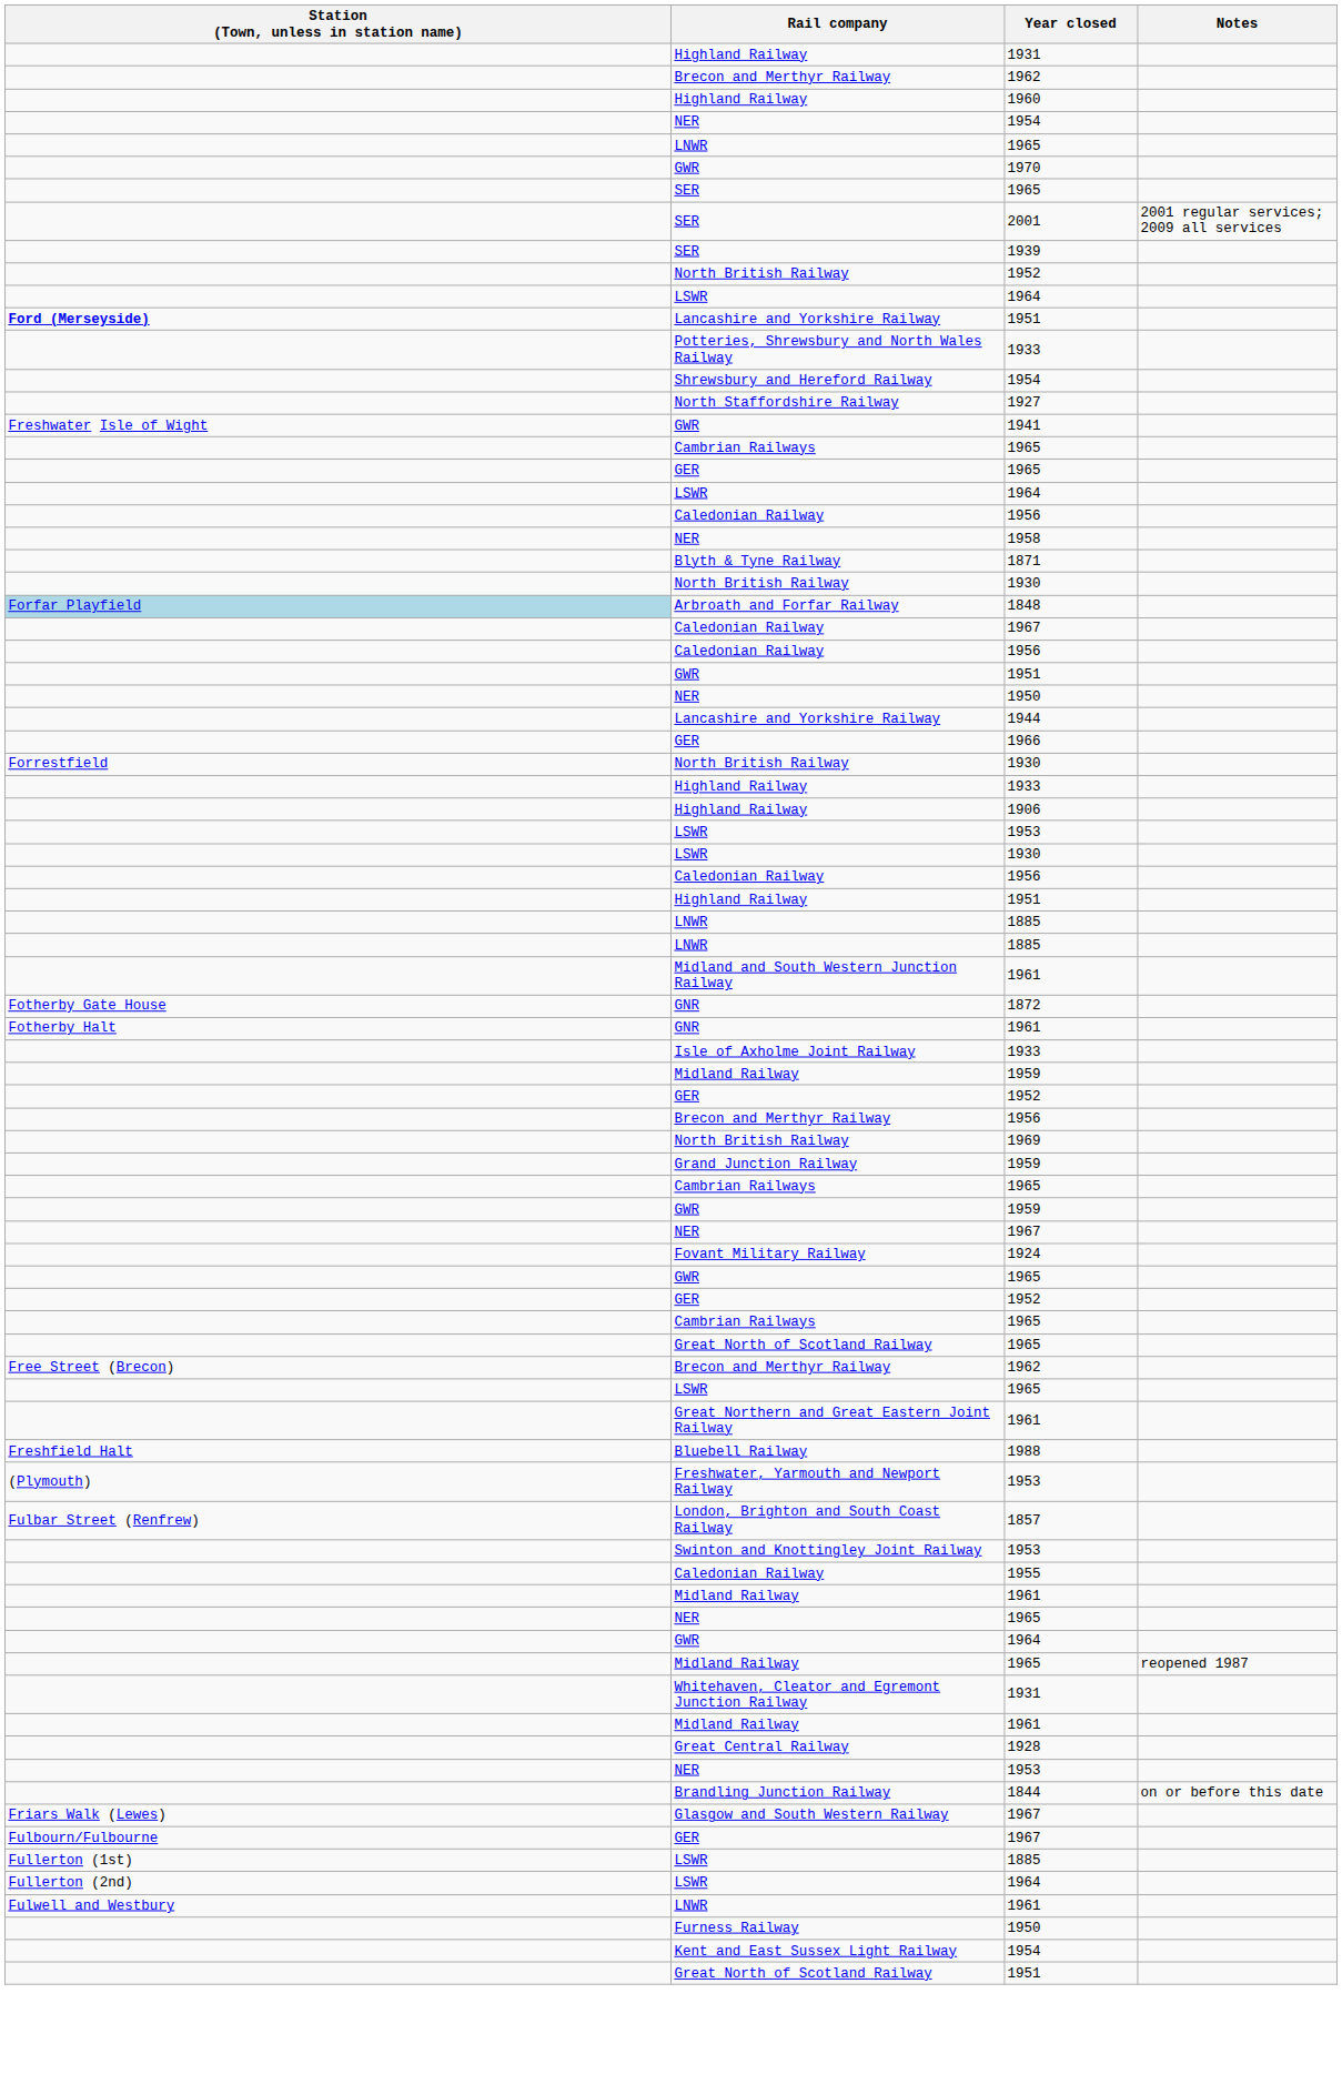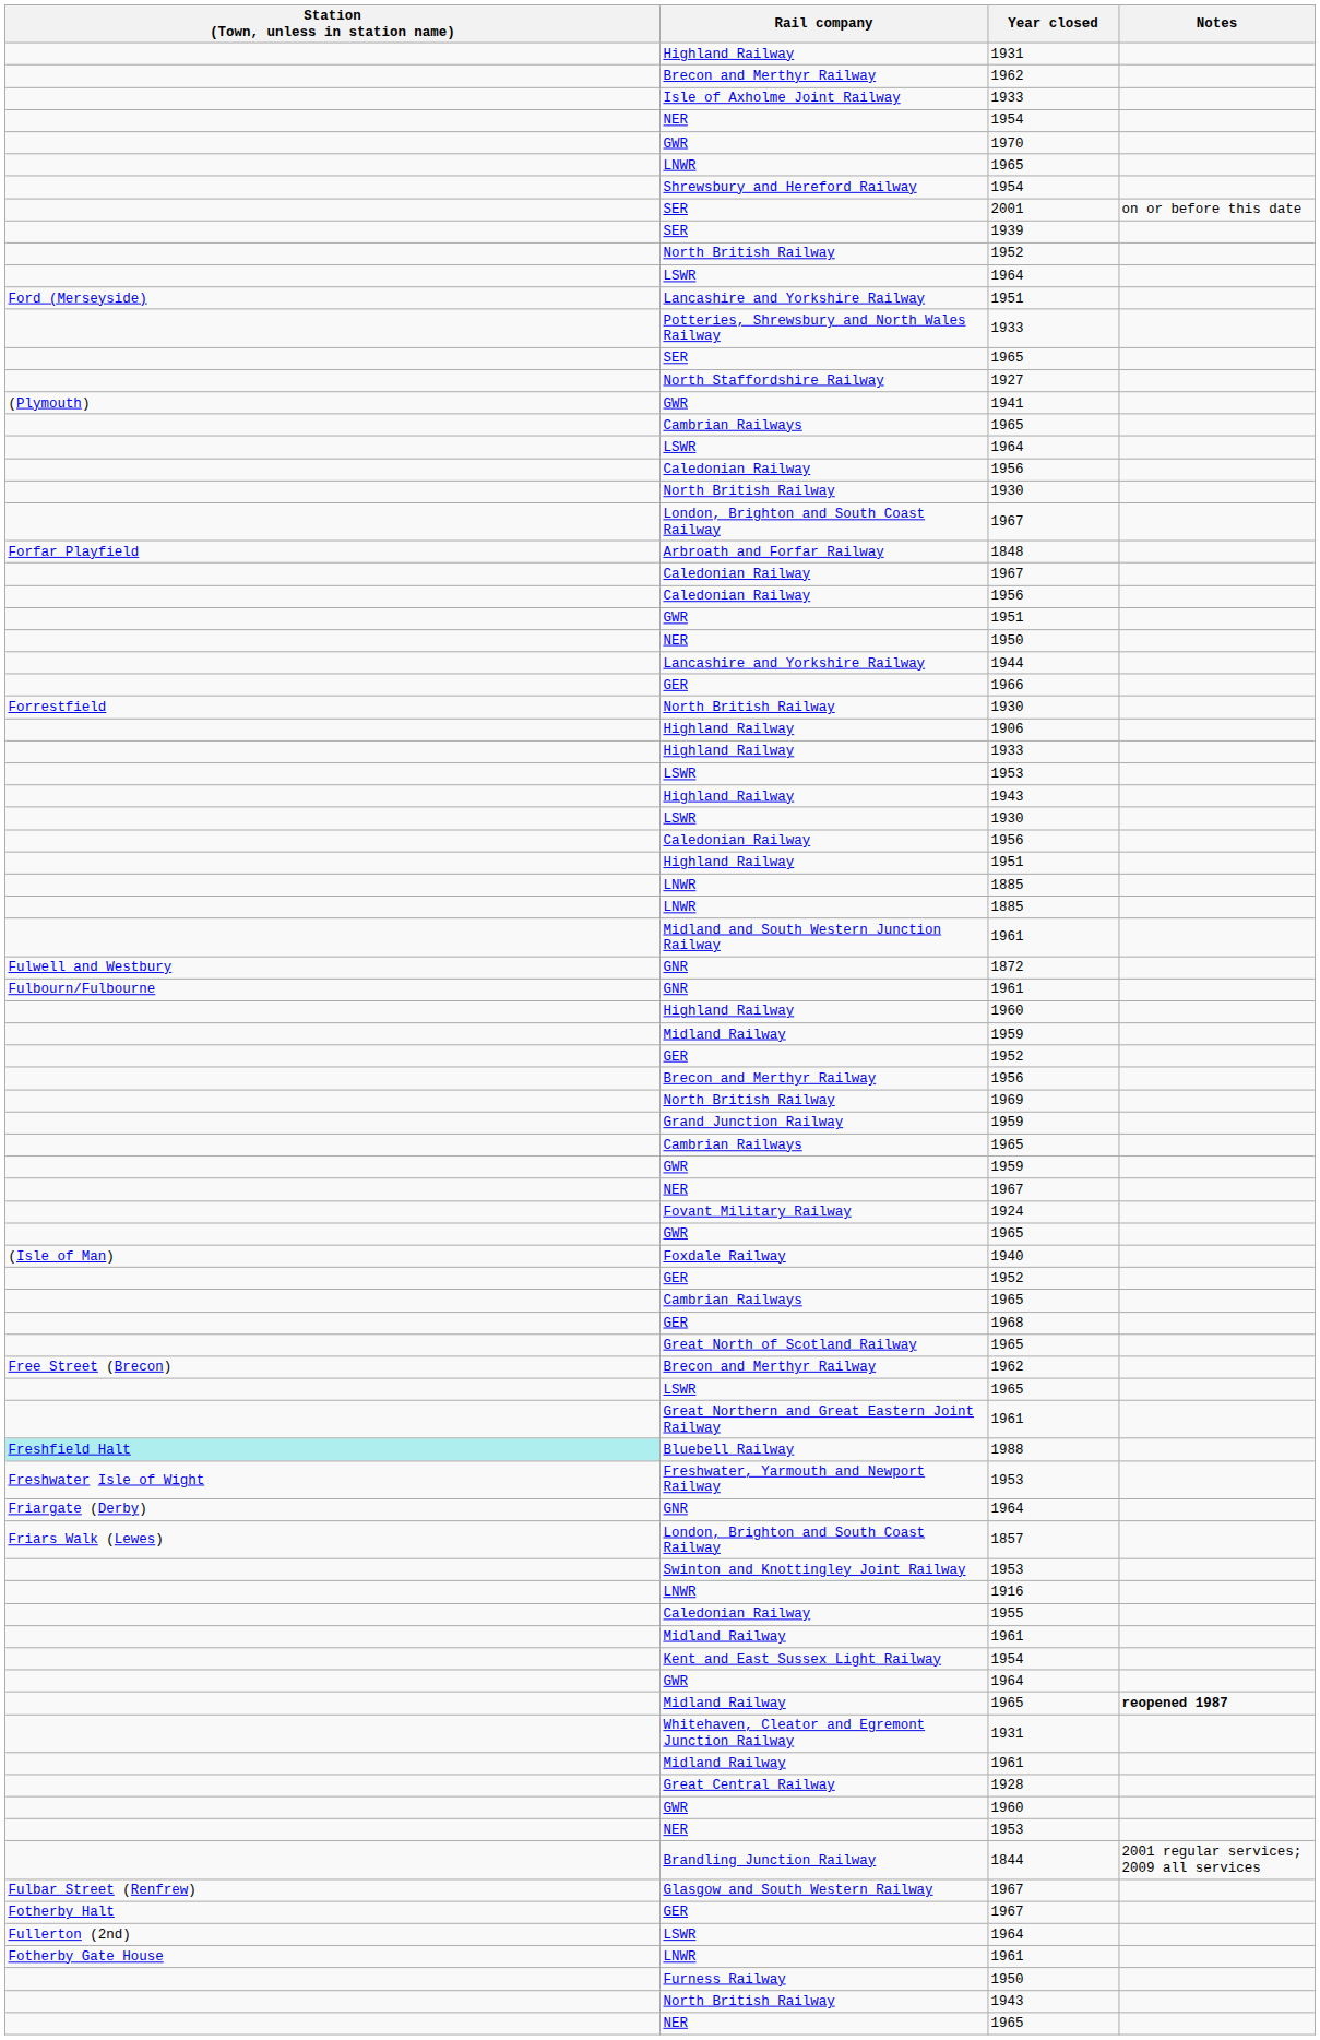rows swapped: Isle of Axholme Joint Railway / 1933 <-> Highland Railway / 1960
rows swapped: LNWR / 1965 <-> 1970
rows swapped: SER / 1965 <-> Shrewsbury and Hereford Railway / 1954
2001 | Notes: 2001 regular services; 2009 all services -> on or before this date
Lancashire and Yorkshire Railway / 1951 | Station (Town, unless in station name): bold -> normal
1941 | Station (Town, unless in station name): Freshwater Isle of Wight -> (Plymouth)
- row: GER | 1965
- row: NER | 1958
- row: Blyth & Tyne Railway | 1871
+ row: London, Brighton and South Coast Railway | 1967
1848 | Station (Town, unless in station name): lightblue background -> no background
rows swapped: Highland Railway / 1933 <-> 1906
+ row: Highland Railway | 1943
1872 | Station (Town, unless in station name): Fotherby Gate House -> Fulwell and Westbury
GNR / 1961 | Station (Town, unless in station name): Fotherby Halt -> Fulbourn/Fulbourne
+ row: (Isle of Man) | Foxdale Railway | 1940
+ row: GER | 1968
1988 | Station (Town, unless in station name): no background -> paleturquoise background
Freshwater, Yarmouth and Newport Railway / 1953 | Station (Town, unless in station name): (Plymouth) -> Freshwater Isle of Wight
+ row: Friargate (Derby) | GNR | 1964
1857 | Station (Town, unless in station name): Fulbar Street (Renfrew) -> Friars Walk (Lewes)
+ row: LNWR | 1916
rows swapped: Kent and East Sussex Light Railway / 1954 <-> NER / 1965
Midland Railway / 1965 | Notes: normal -> bold
+ row: GWR | 1960
1844 | Notes: on or before this date -> 2001 regular services; 2009 all services
Glasgow and South Western Railway / 1967 | Station (Town, unless in station name): Friars Walk (Lewes) -> Fulbar Street (Renfrew)
GER / 1967 | Station (Town, unless in station name): Fulbourn/Fulbourne -> Fotherby Halt
- row: Fullerton (1st) | LSWR | 1885
LNWR / 1961 | Station (Town, unless in station name): Fulwell and Westbury -> Fotherby Gate House
+ row: North British Railway | 1943
- row: Great North of Scotland Railway | 1951
